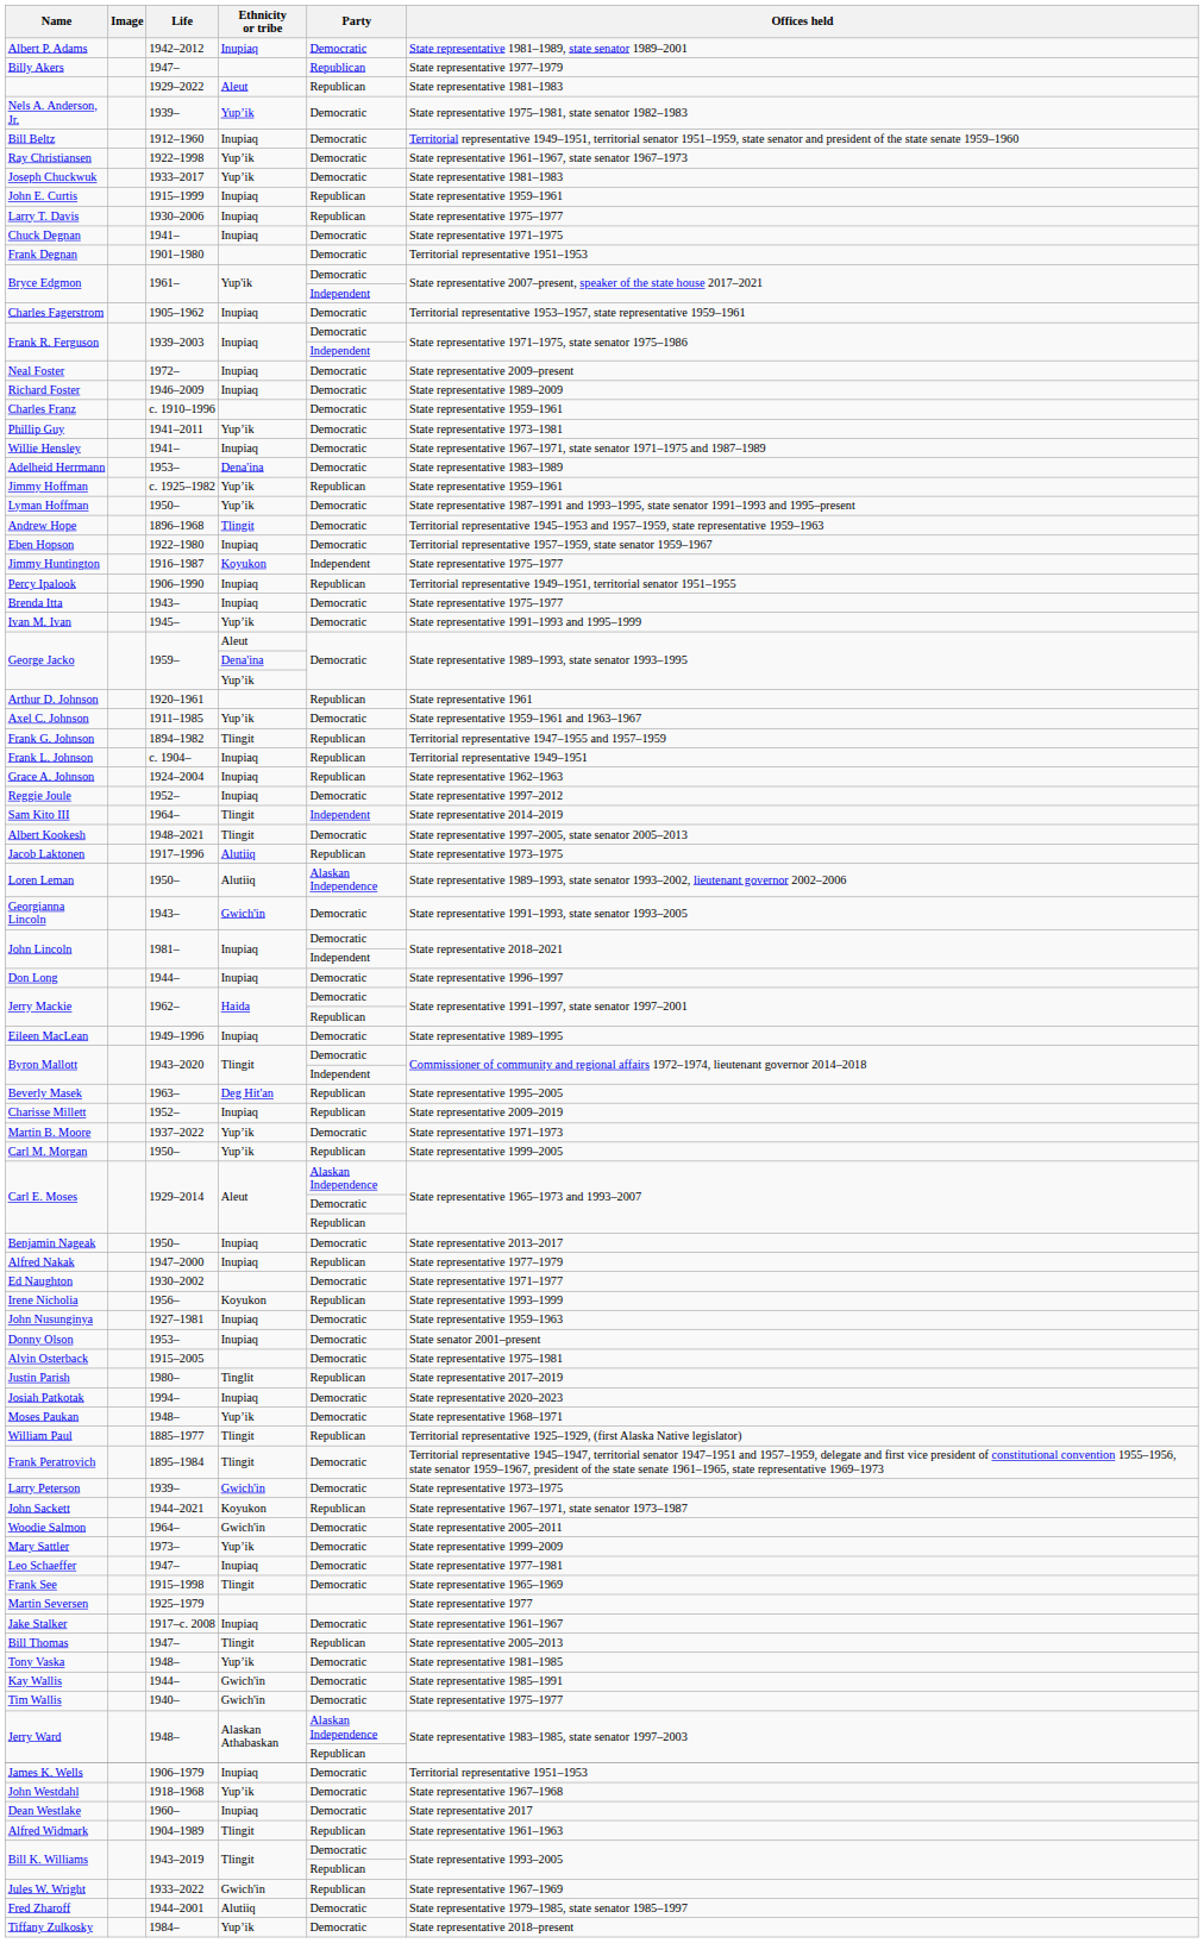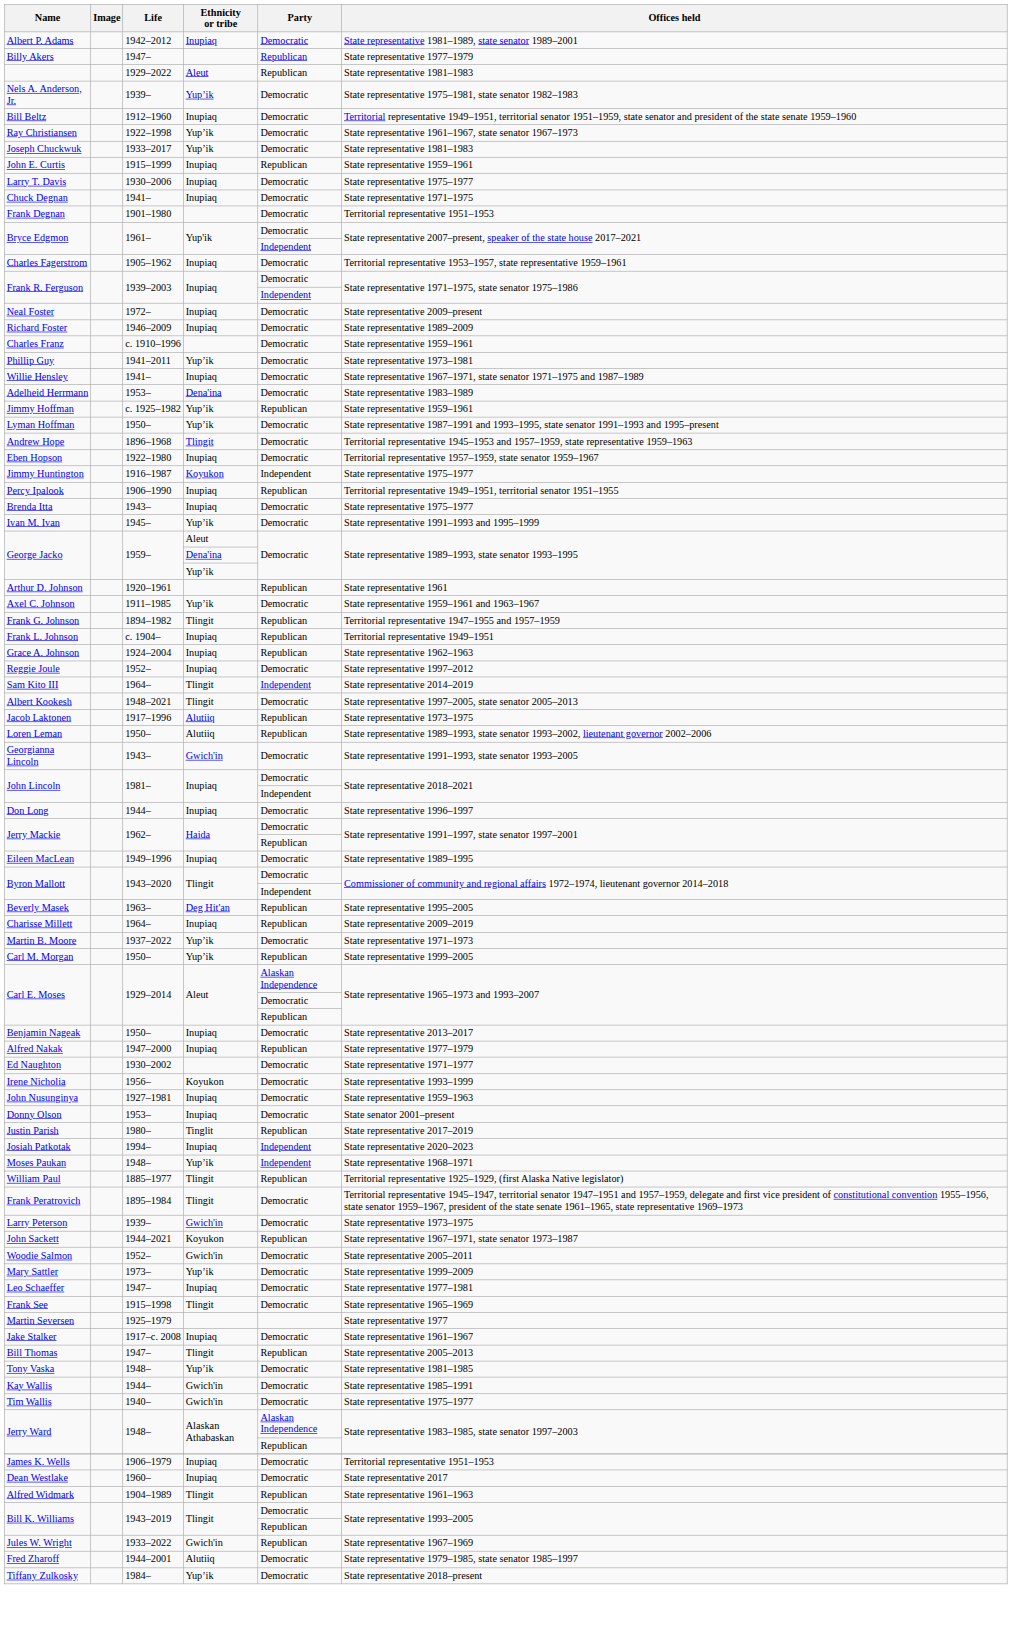Larry T. Davis | Party: Republican -> Democratic
Loren Leman | Party: Alaskan Independence -> Republican
Charisse Millett | Life: 1952– -> 1964–
Irene Nicholia | Party: Republican -> Democratic
- row: Alvin Osterback | 1915–2005 | Democratic | State representative 1975–1981
Josiah Patkotak | Party: Democratic -> Independent
Moses Paukan | Party: Democratic -> Independent
Woodie Salmon | Life: 1964– -> 1952–
- row: John Westdahl | 1918–1968 | Yup’ik | Democratic | State representative 1967–1968
